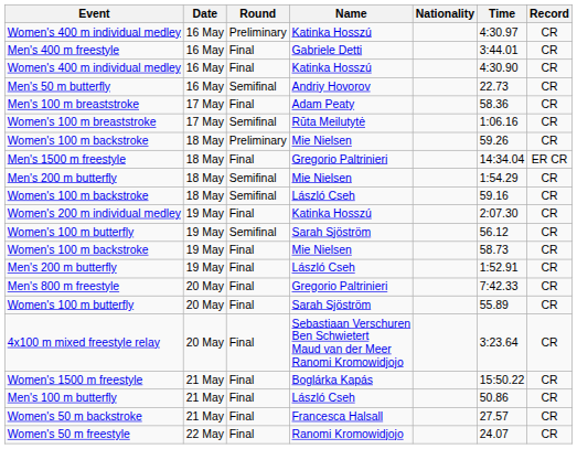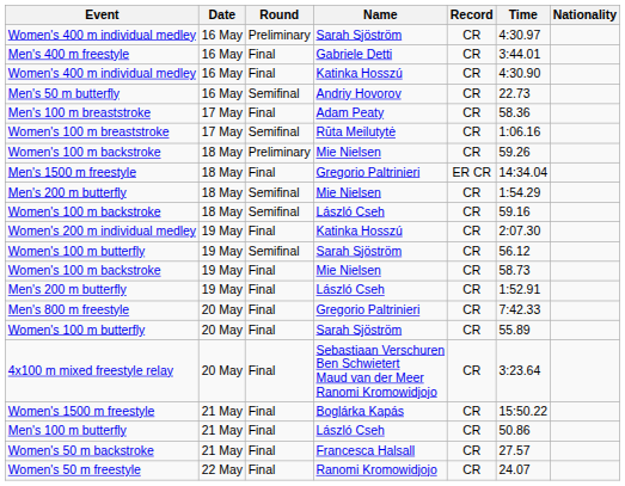columns swapped: Nationality <-> Record
Women's 400 m individual medley / Preliminary | Name: Katinka Hosszú -> Sarah Sjöström
